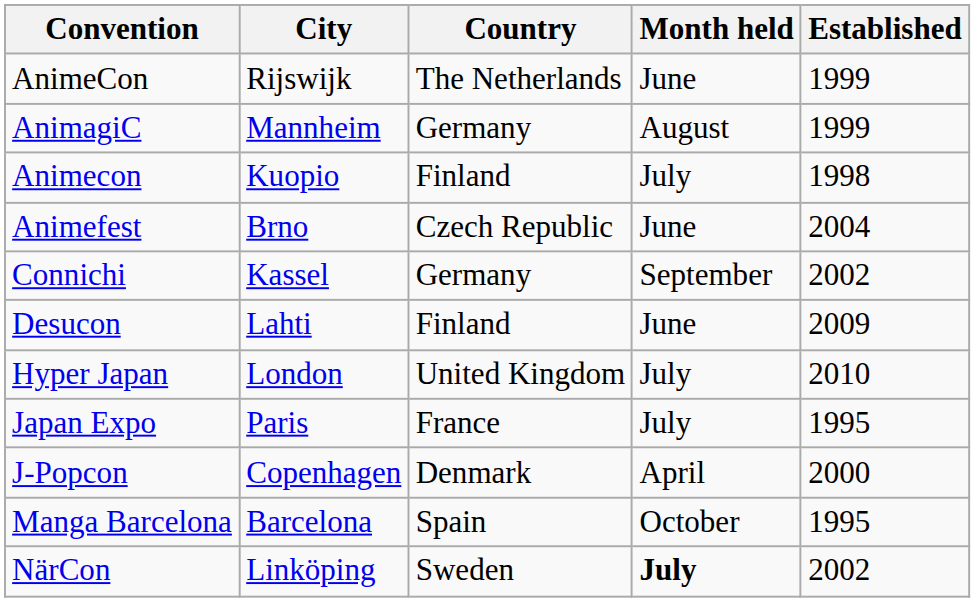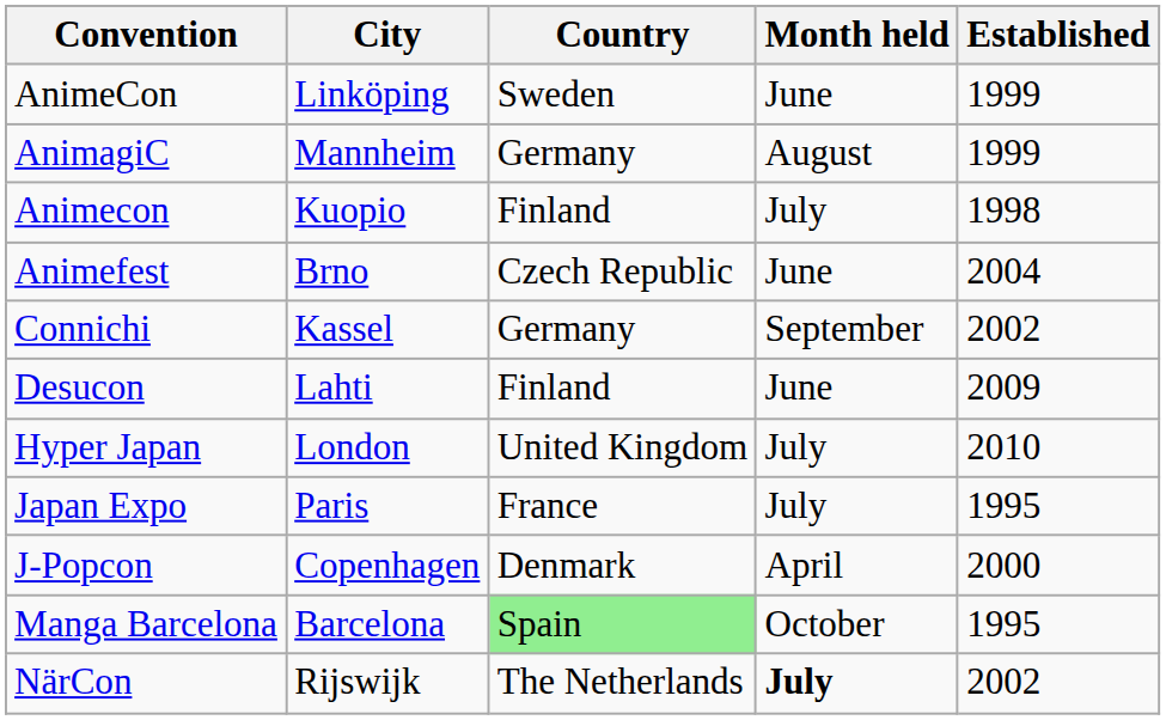AnimeCon | City: Rijswijk -> Linköping
AnimeCon | Country: The Netherlands -> Sweden
Manga Barcelona | Country: no background -> lightgreen background
NärCon | City: Linköping -> Rijswijk
NärCon | Country: Sweden -> The Netherlands
